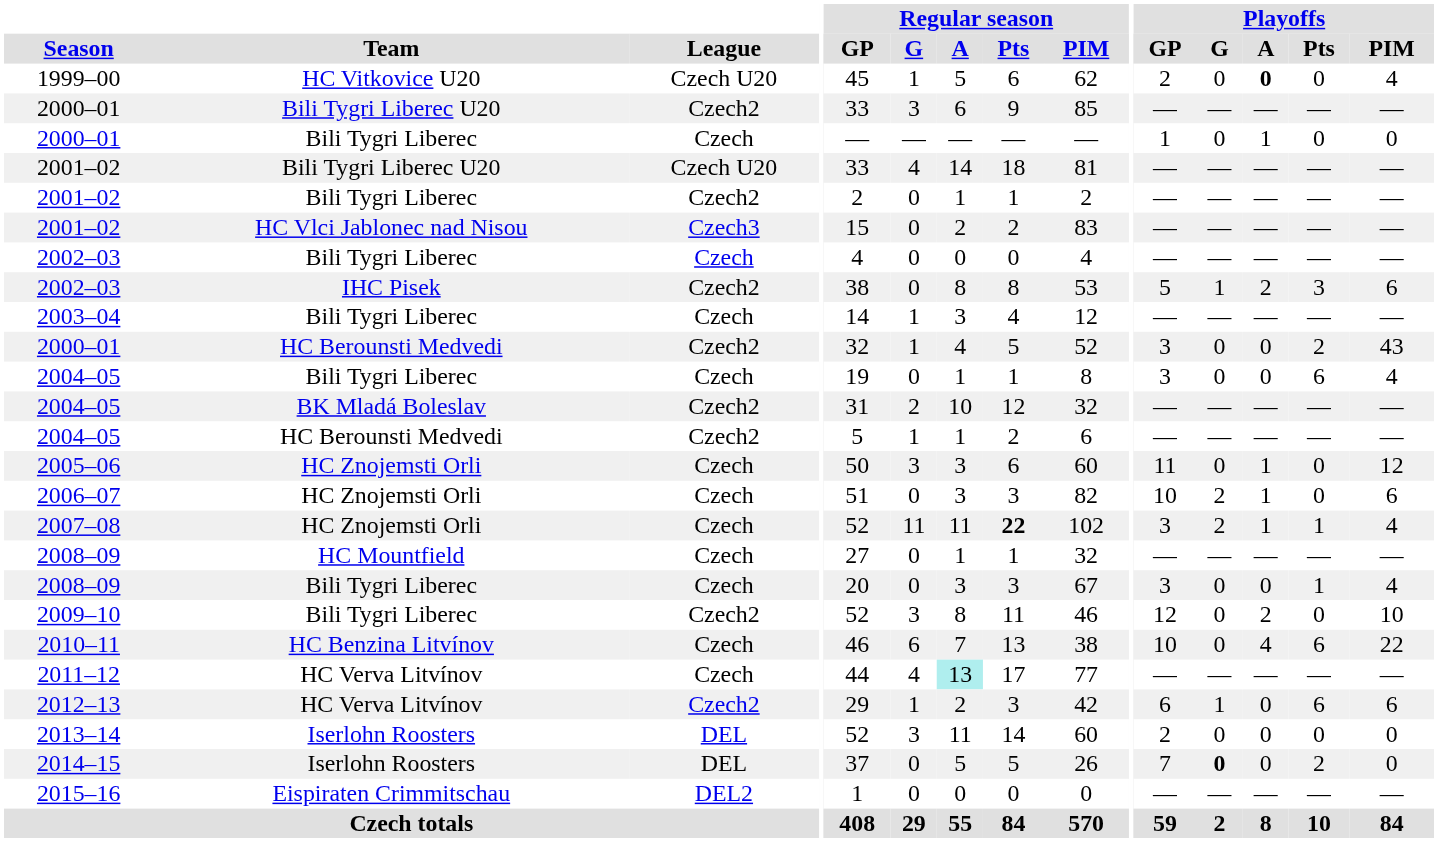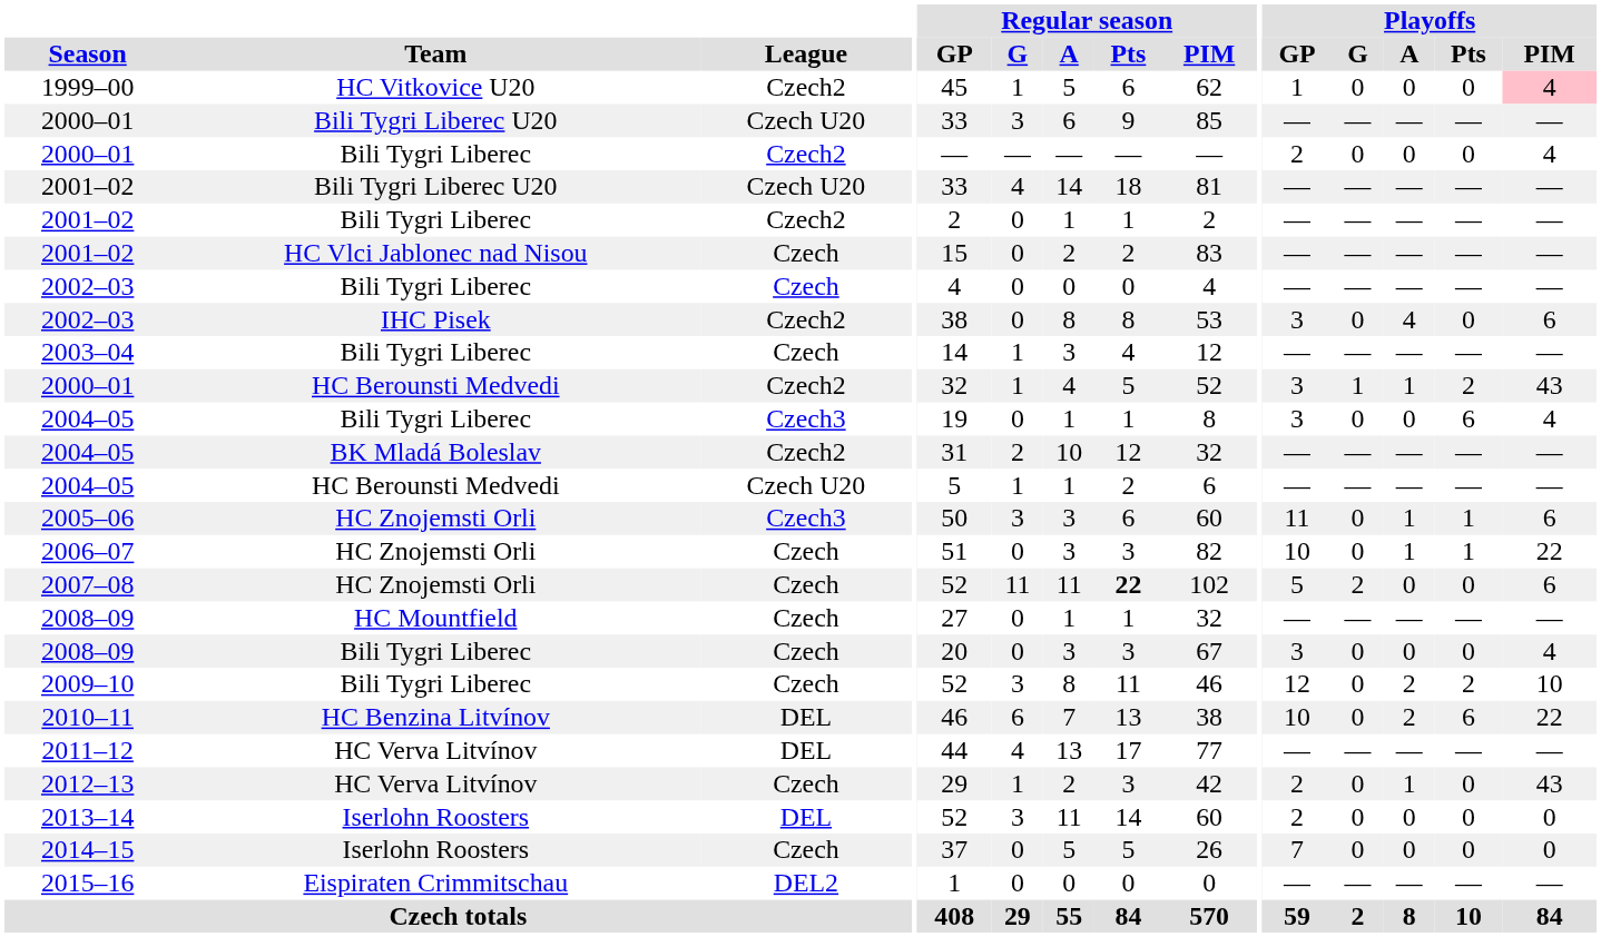1999–00 | League: Czech U20 -> Czech2
1999–00 | Playoffs / GP: 2 -> 1
1999–00 | Playoffs / A: bold -> normal
1999–00 | Playoffs / PIM: no background -> pink background
2000–01 / Bili Tygri Liberec U20 | League: Czech2 -> Czech U20
2000–01 / Bili Tygri Liberec | League: Czech -> Czech2
2000–01 / Bili Tygri Liberec | Playoffs / GP: 1 -> 2
2000–01 / Bili Tygri Liberec | Playoffs / A: 1 -> 0
2000–01 / Bili Tygri Liberec | Playoffs / PIM: 0 -> 4
2001–02 / HC Vlci Jablonec nad Nisou | League: Czech3 -> Czech
2002–03 / IHC Pisek | Playoffs / GP: 5 -> 3
2002–03 / IHC Pisek | Playoffs / G: 1 -> 0
2002–03 / IHC Pisek | Playoffs / A: 2 -> 4
2002–03 / IHC Pisek | Playoffs / Pts: 3 -> 0
2000–01 / HC Berounsti Medvedi | Playoffs / G: 0 -> 1
2000–01 / HC Berounsti Medvedi | Playoffs / A: 0 -> 1
2004–05 / Bili Tygri Liberec | League: Czech -> Czech3
2004–05 / HC Berounsti Medvedi | League: Czech2 -> Czech U20
2005–06 | League: Czech -> Czech3
2005–06 | Playoffs / Pts: 0 -> 1
2005–06 | Playoffs / PIM: 12 -> 6
2006–07 | Playoffs / G: 2 -> 0
2006–07 | Playoffs / Pts: 0 -> 1
2006–07 | Playoffs / PIM: 6 -> 22
2007–08 | Playoffs / GP: 3 -> 5
2007–08 | Playoffs / A: 1 -> 0
2007–08 | Playoffs / Pts: 1 -> 0
2007–08 | Playoffs / PIM: 4 -> 6
2008–09 / Bili Tygri Liberec | Playoffs / Pts: 1 -> 0
2009–10 | League: Czech2 -> Czech
2009–10 | Playoffs / Pts: 0 -> 2
2010–11 | League: Czech -> DEL
2010–11 | Playoffs / A: 4 -> 2
2011–12 | League: Czech -> DEL
2011–12 | Regular season / A: paleturquoise background -> no background
2012–13 | League: Czech2 -> Czech
2012–13 | Playoffs / GP: 6 -> 2
2012–13 | Playoffs / G: 1 -> 0
2012–13 | Playoffs / A: 0 -> 1
2012–13 | Playoffs / Pts: 6 -> 0
2012–13 | Playoffs / PIM: 6 -> 43
2014–15 | League: DEL -> Czech
2014–15 | Playoffs / G: bold -> normal
2014–15 | Playoffs / Pts: 2 -> 0
